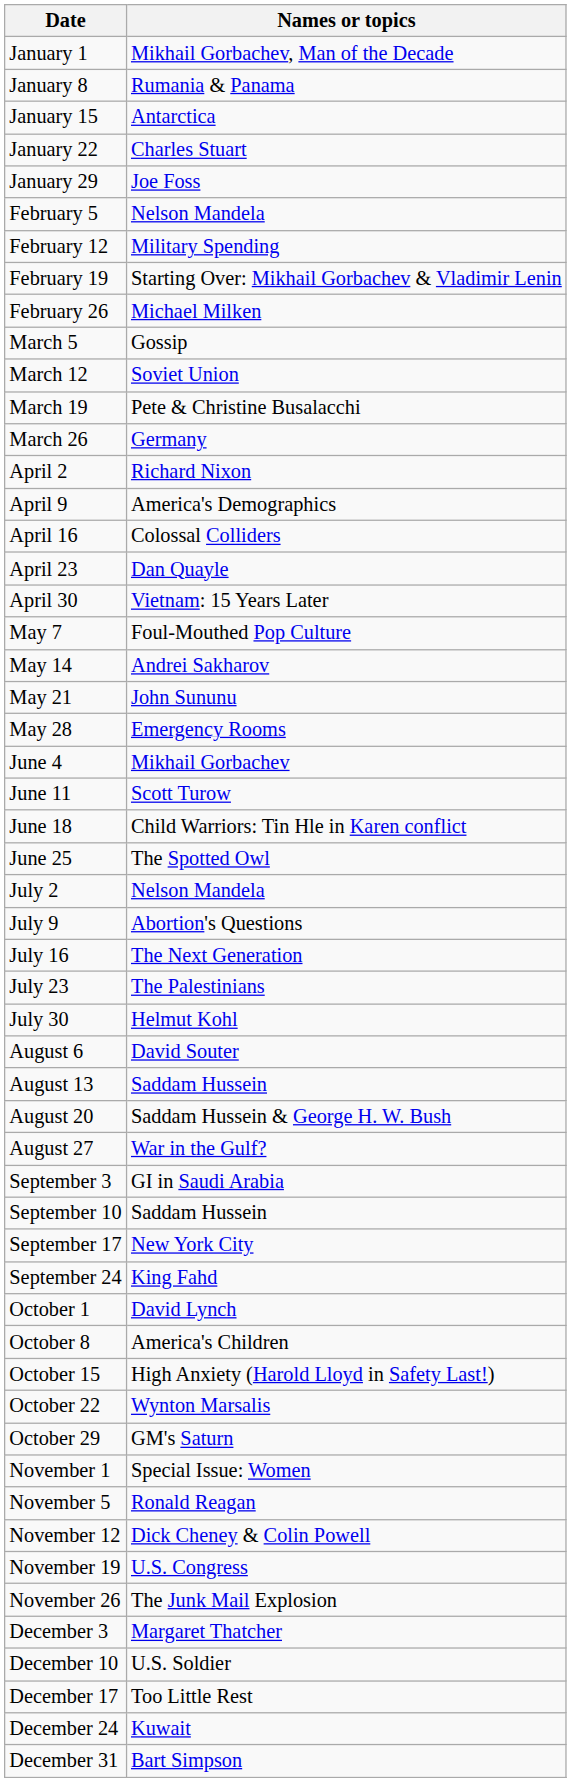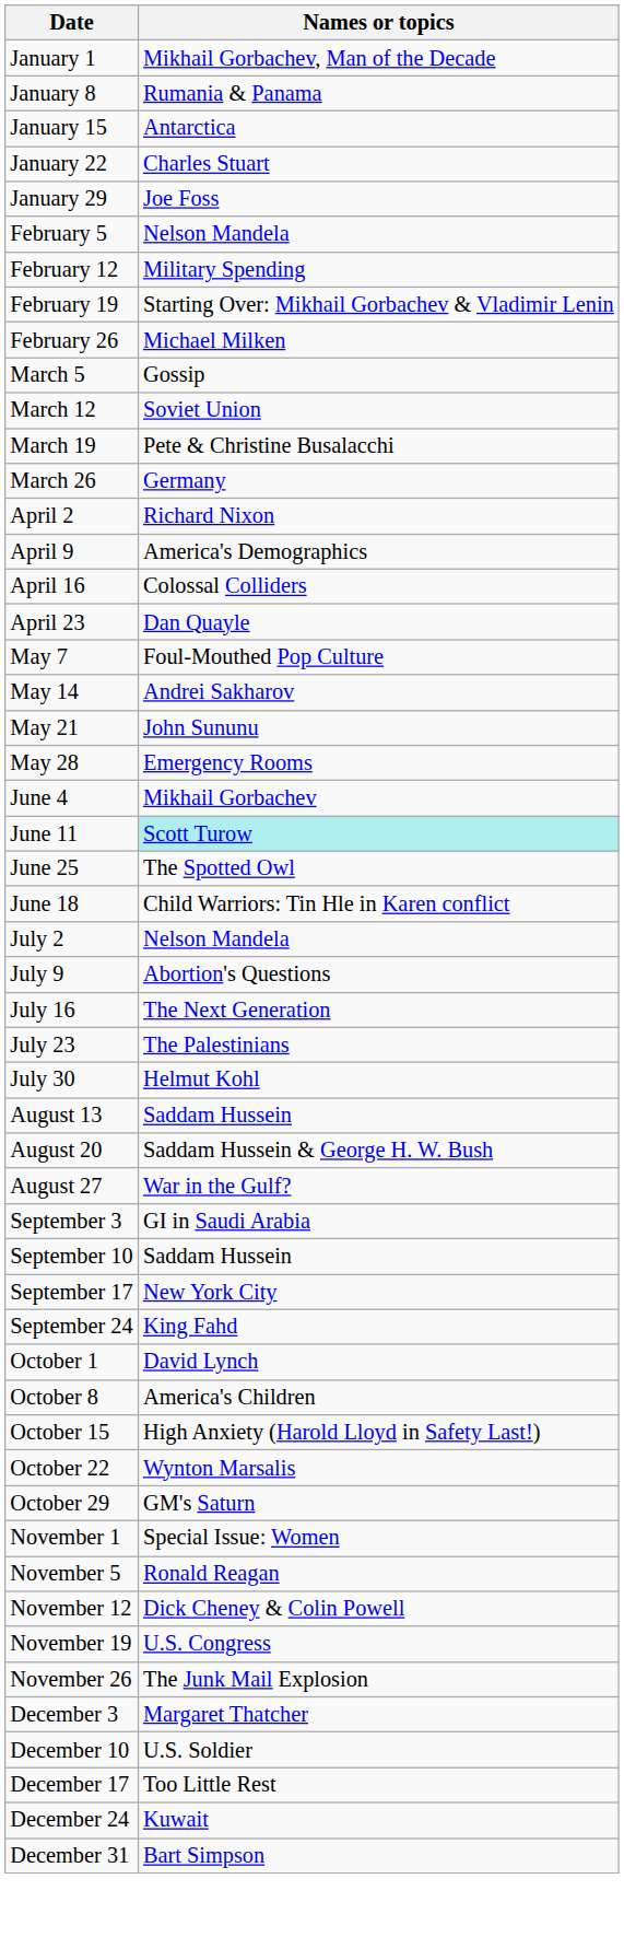- row: April 30 | Vietnam: 15 Years Later
June 11 | Names or topics: no background -> paleturquoise background
rows swapped: June 18 <-> June 25
- row: August 6 | David Souter
